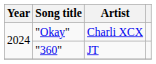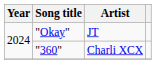"Okay" | Artist: Charli XCX -> JT
"360" | Artist: JT -> Charli XCX
